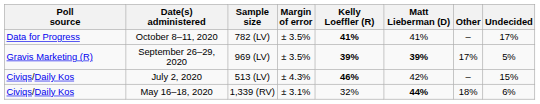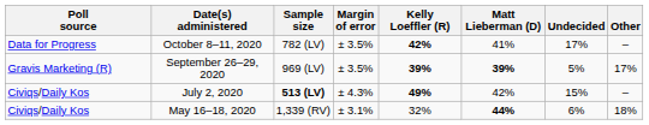columns swapped: Other <-> Undecided
October 8–11, 2020 | Kelly Loeffler (R): 41% -> 42%
July 2, 2020 | Sample size: normal -> bold
July 2, 2020 | Kelly Loeffler (R): 46% -> 49%
